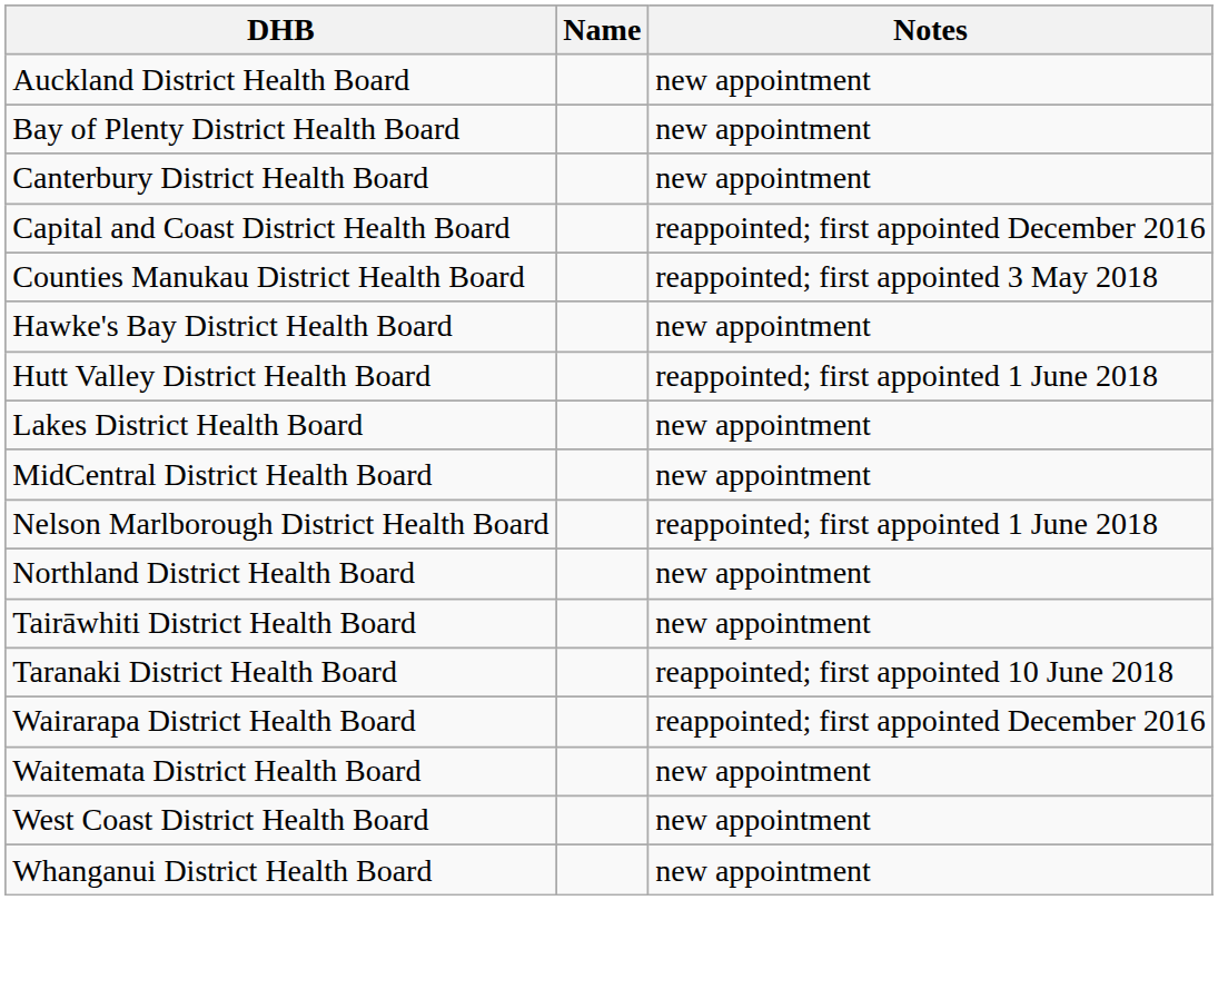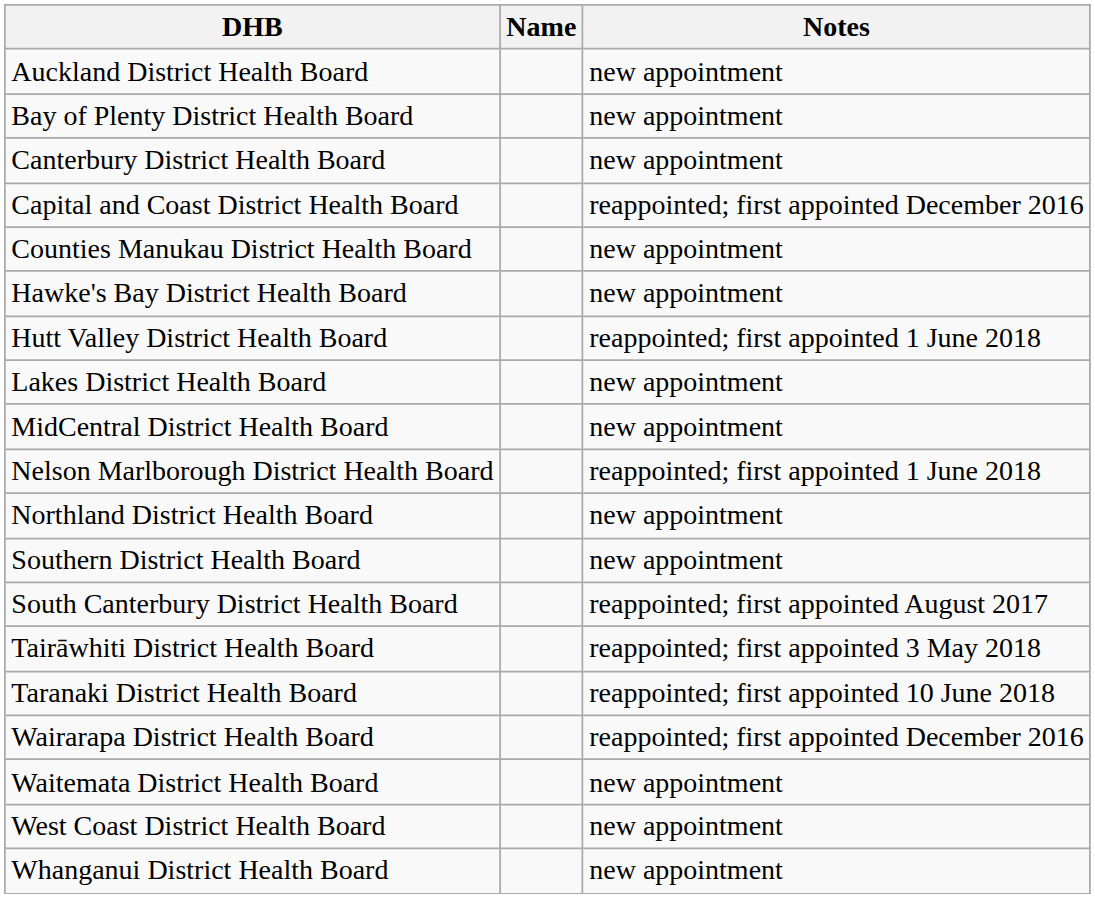Counties Manukau District Health Board | Notes: reappointed; first appointed 3 May 2018 -> new appointment
+ row: Southern District Health Board | new appointment
+ row: South Canterbury District Health Board | reappointed; first appointed August 2017
Tairāwhiti District Health Board | Notes: new appointment -> reappointed; first appointed 3 May 2018
